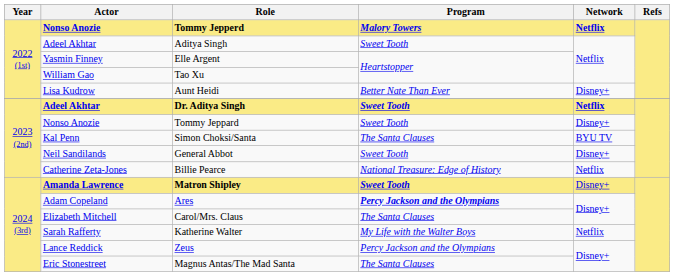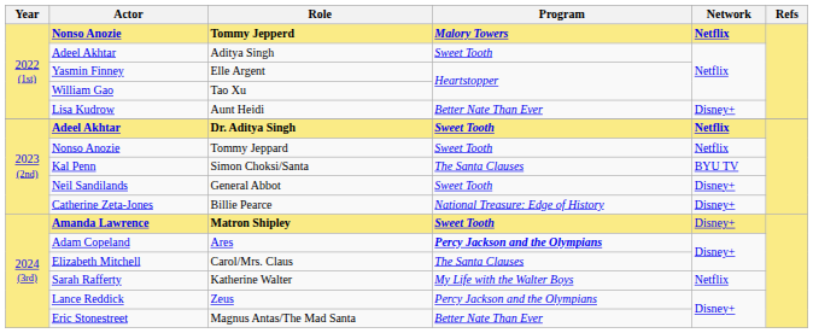Tommy Jeppard | Network: Disney+ -> Netflix
Billie Pearce | Network: Netflix -> Disney+
Magnus Antas/The Mad Santa | Program: The Santa Clauses -> Better Nate Than Ever
